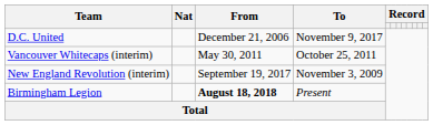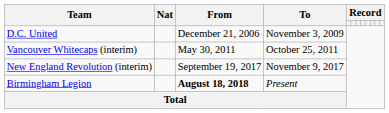D.C. United | To: November 9, 2017 -> November 3, 2009
New England Revolution (interim) | To: November 3, 2009 -> November 9, 2017
